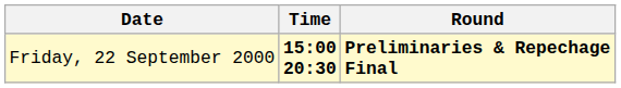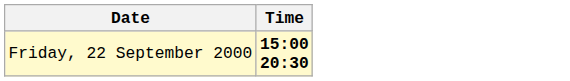- column: Round | Preliminaries & Repechage Final
